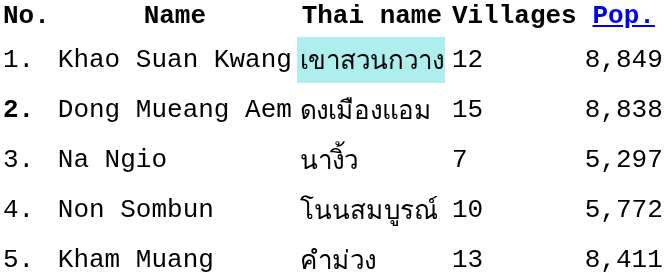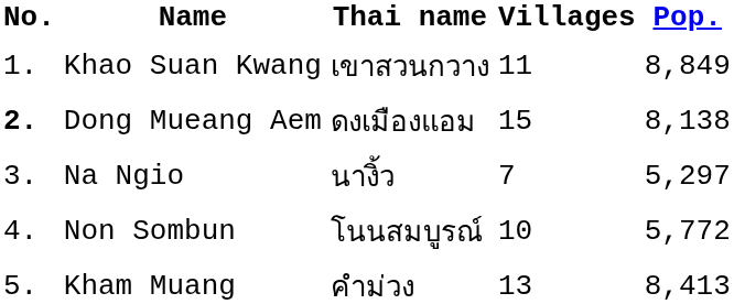Khao Suan Kwang | Thai name: paleturquoise background -> no background
Khao Suan Kwang | Villages: 12 -> 11
Dong Mueang Aem | Pop.: 8,838 -> 8,138
Kham Muang | Pop.: 8,411 -> 8,413
